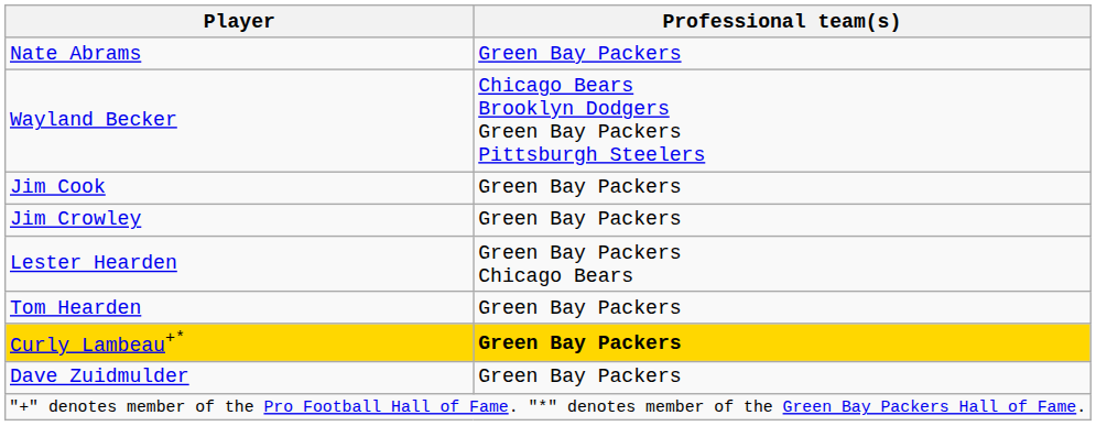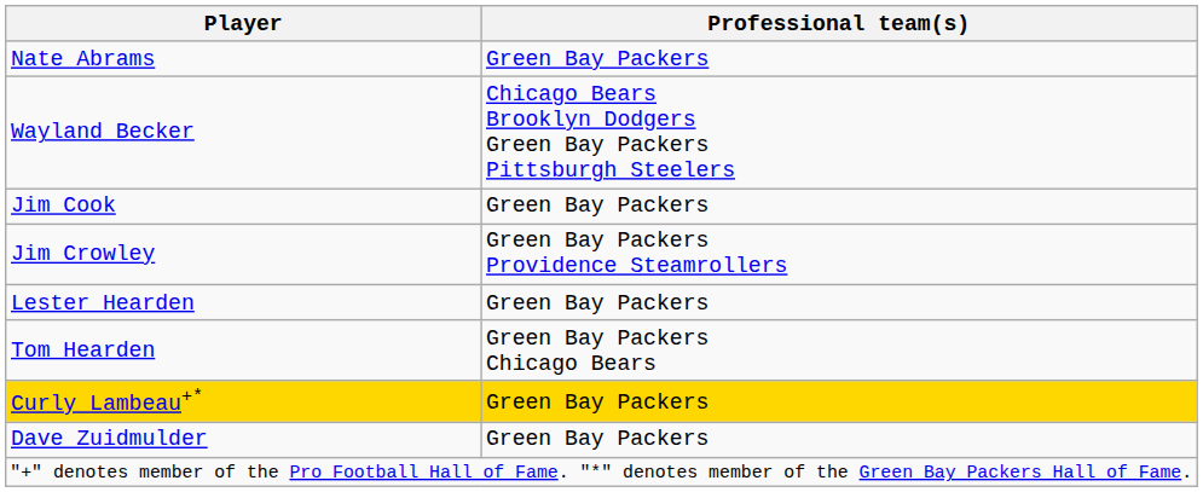Jim Crowley | Professional team(s): Green Bay Packers -> Green Bay Packers Providence Steamrollers
Lester Hearden | Professional team(s): Green Bay Packers Chicago Bears -> Green Bay Packers
Tom Hearden | Professional team(s): Green Bay Packers -> Green Bay Packers Chicago Bears
Curly Lambeau+* | Professional team(s): bold -> normal
